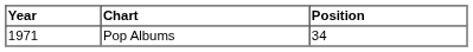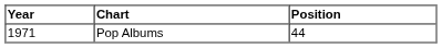Pop Albums | Position: 34 -> 44
